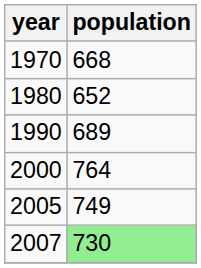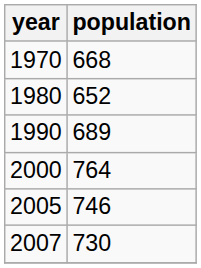2005 | population: 749 -> 746
2007 | population: lightgreen background -> no background
